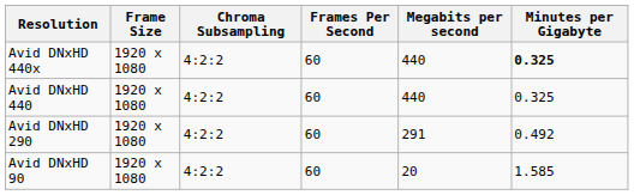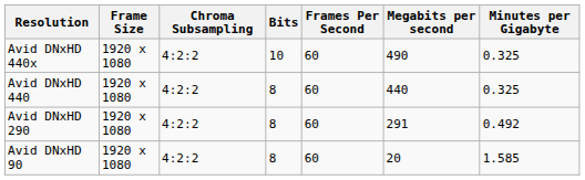+ column: Bits | 10 | 8 | 8 | 8
Avid DNxHD 440x | Megabits per second: 440 -> 490
Avid DNxHD 440x | Minutes per Gigabyte: bold -> normal
